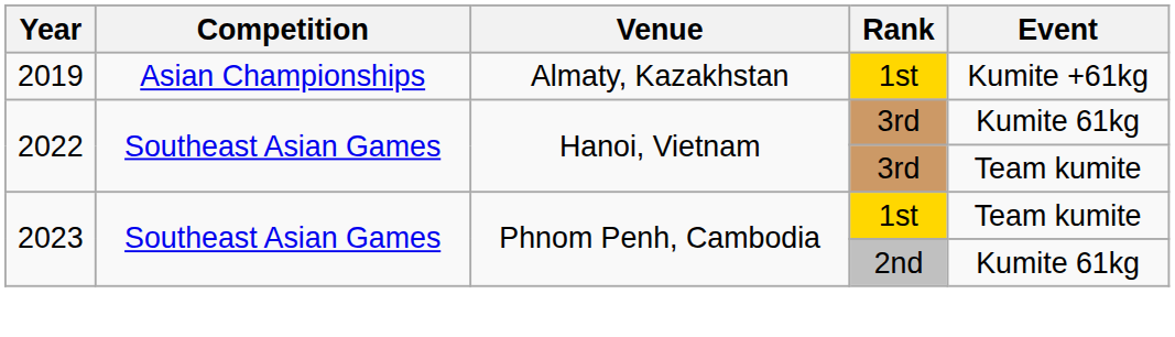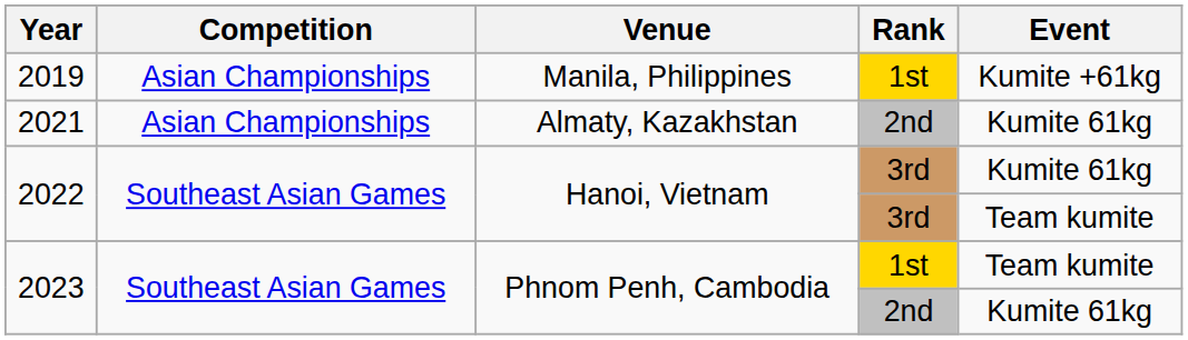2019 | Venue: Almaty, Kazakhstan -> Manila, Philippines
+ row: 2021 | Asian Championships | Almaty, Kazakhstan | 2nd | Kumite 61kg
